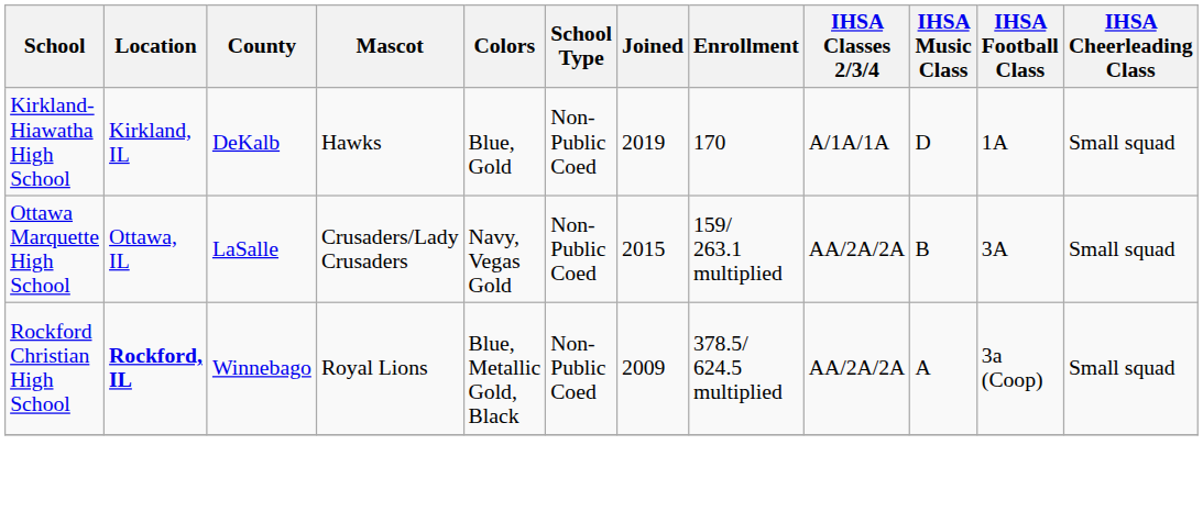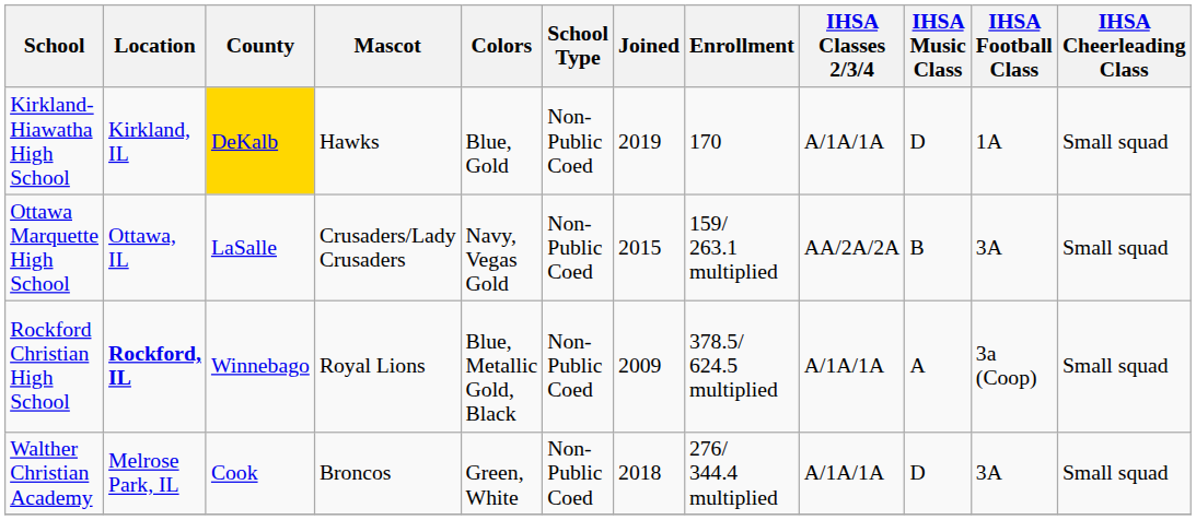Kirkland-Hiawatha High School | County: no background -> gold background
Rockford Christian High School | IHSA Classes 2/3/4: AA/2A/2A -> A/1A/1A
+ row: Walther Christian Academy | Melrose Park, IL | Cook | Broncos | Green, White | Non-Public Coed | 2018 | 276/ 344.4 multiplied | A/1A/1A | D | 3A | Small squad
